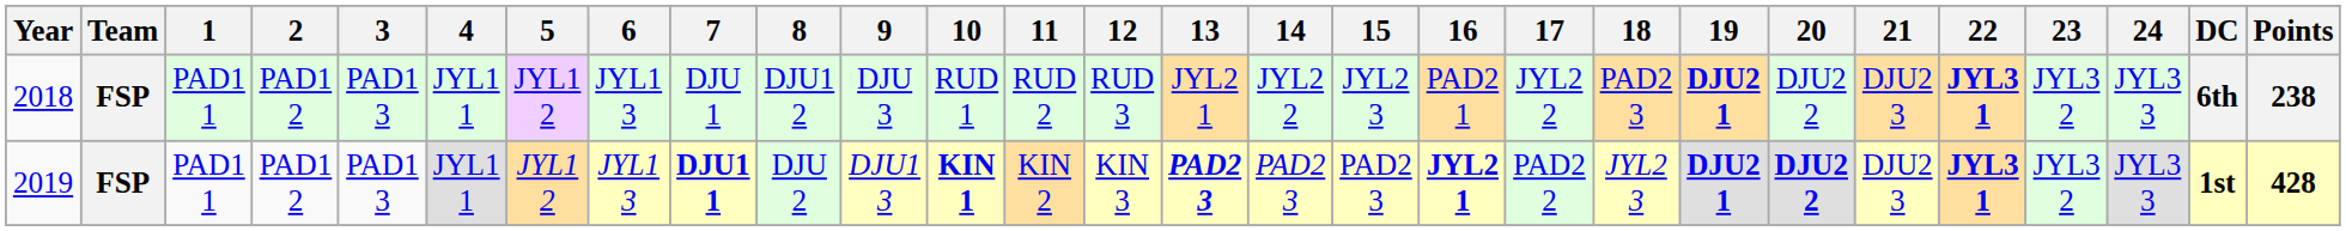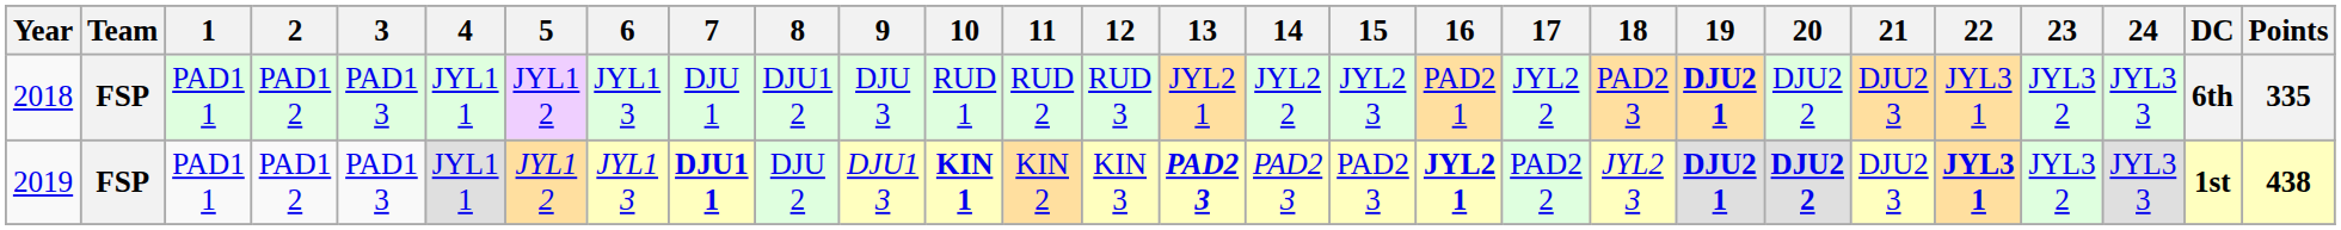2018 | 22: bold -> normal
2018 | Points: 238 -> 335
2019 | Points: 428 -> 438
